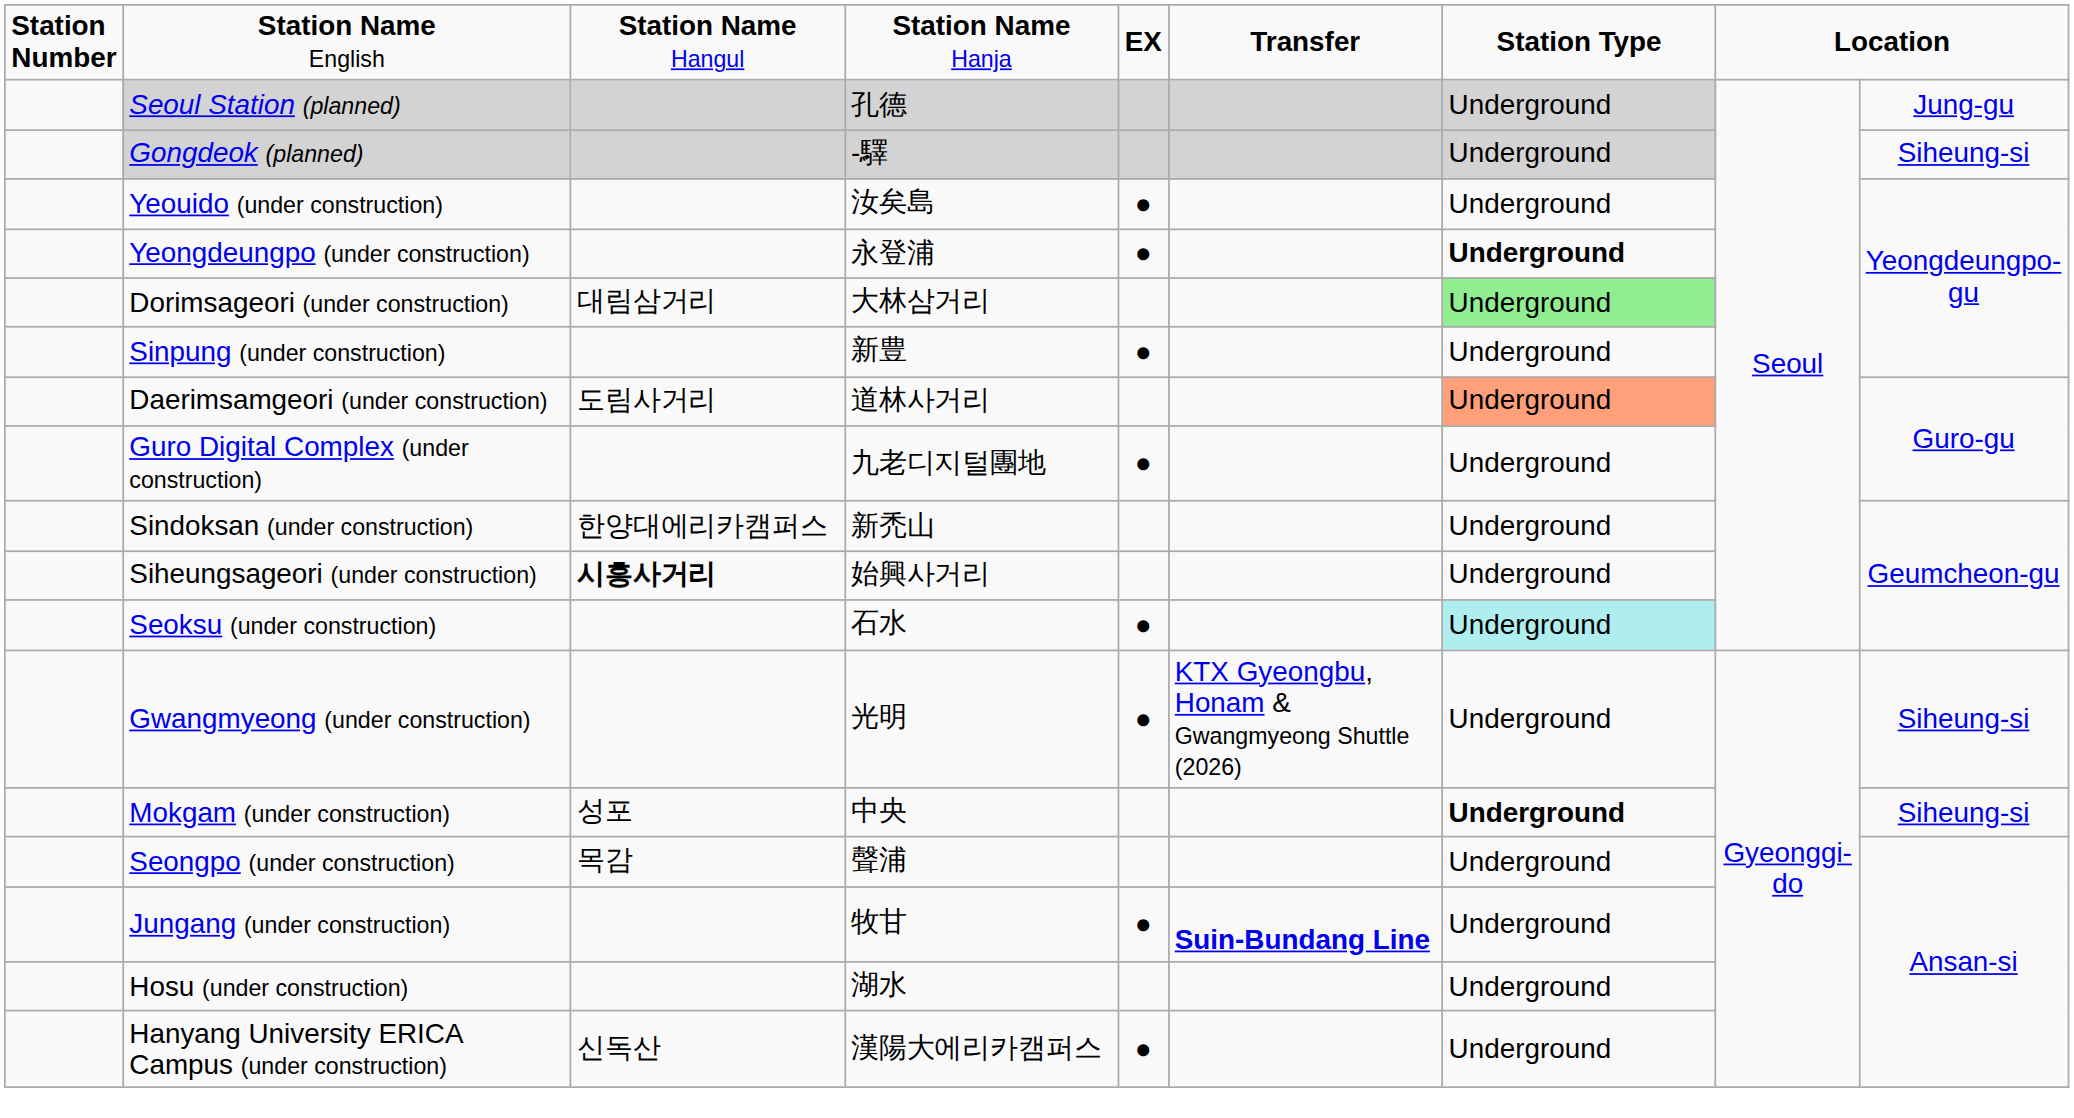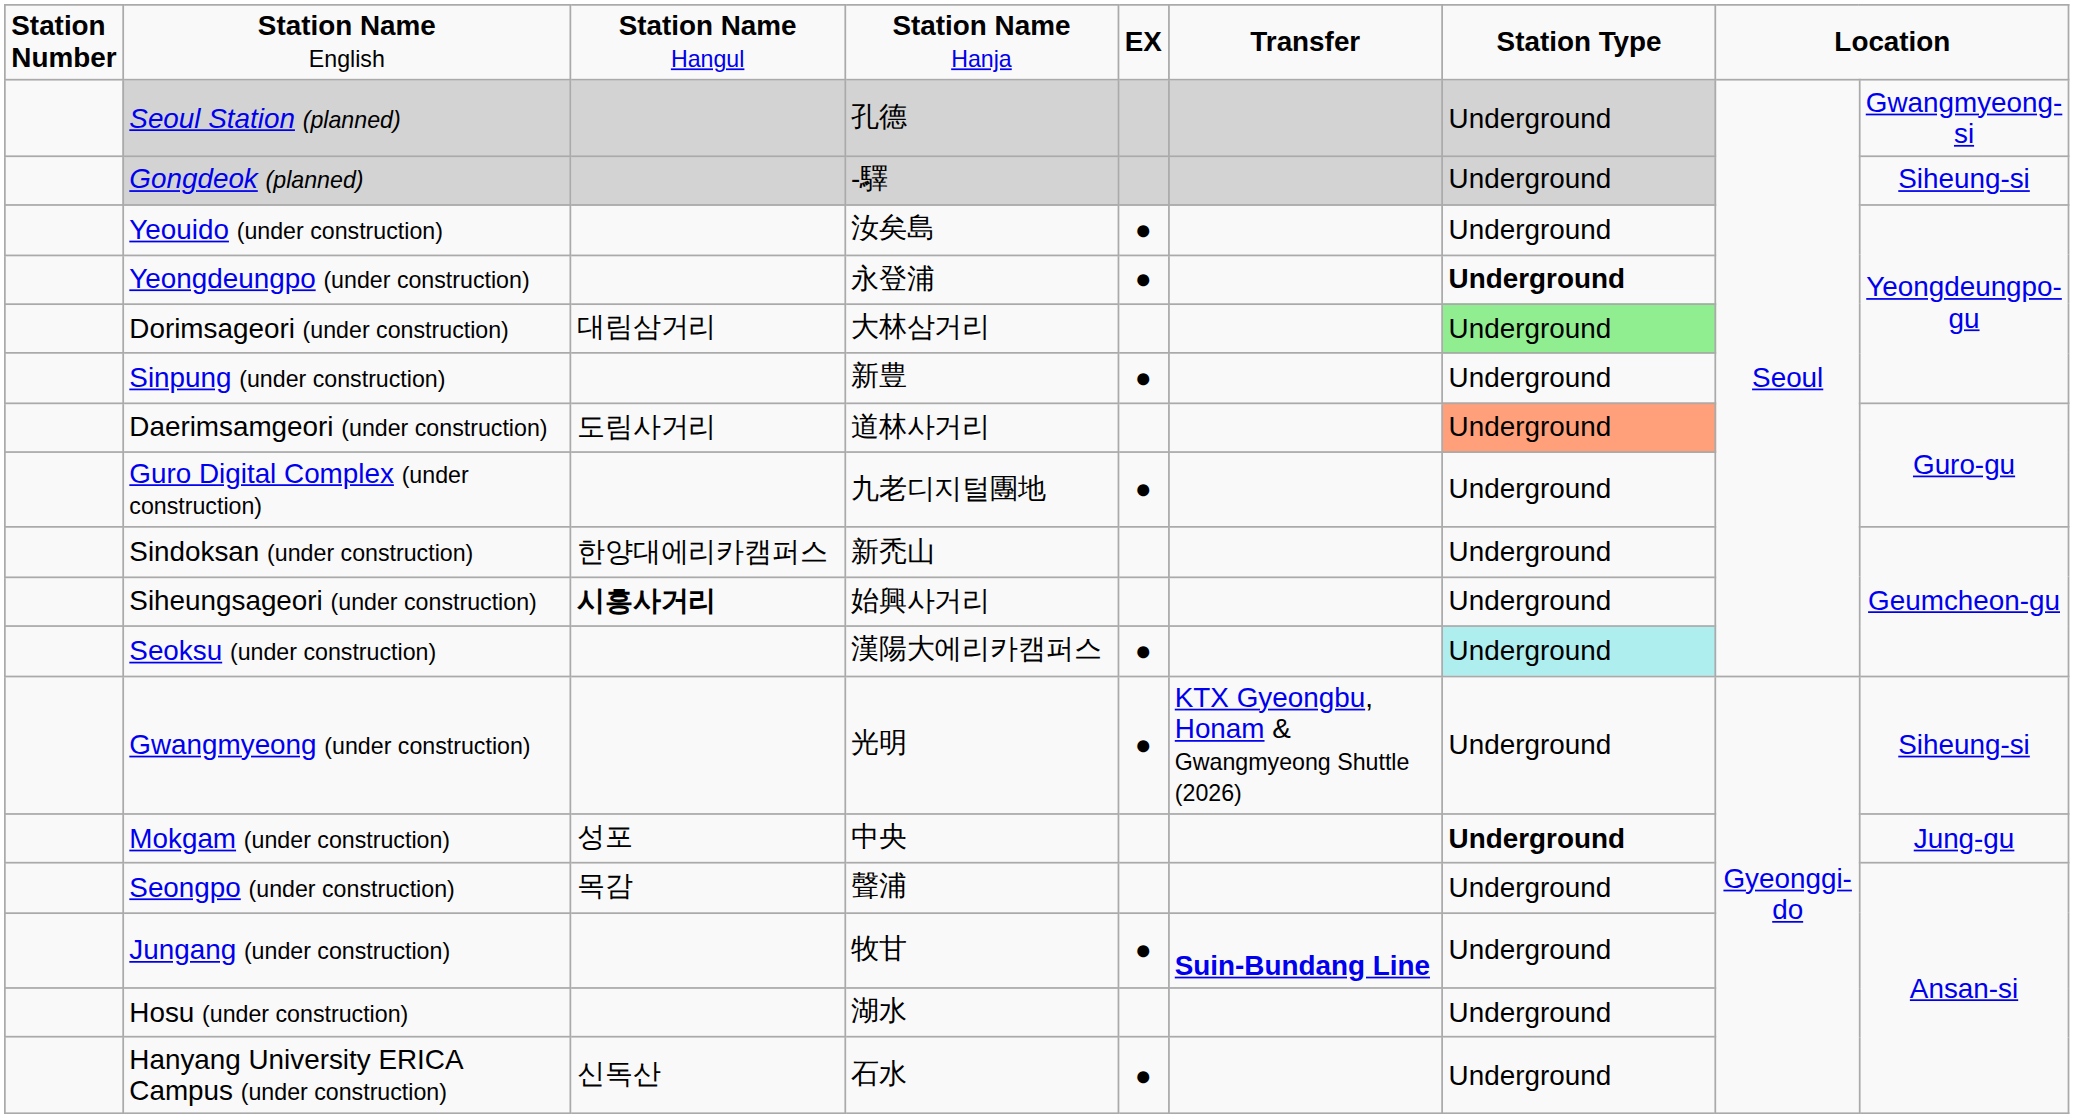Seoul Station (planned) | column 9: Jung-gu -> Gwangmyeong-si
Seoksu (under construction) | column 4: 石水 -> 漢陽大에리카캠퍼스
Mokgam (under construction) | column 9: Siheung-si -> Jung-gu
Hanyang University ERICA Campus (under construction) | column 4: 漢陽大에리카캠퍼스 -> 石水
